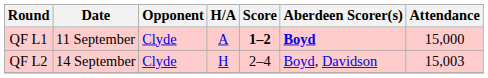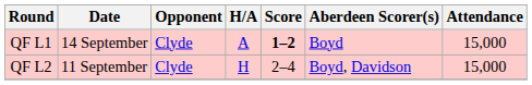QF L1 | Date: 11 September -> 14 September
QF L1 | Aberdeen Scorer(s): bold -> normal
QF L2 | Date: 14 September -> 11 September
QF L2 | Attendance: 15,003 -> 15,000
